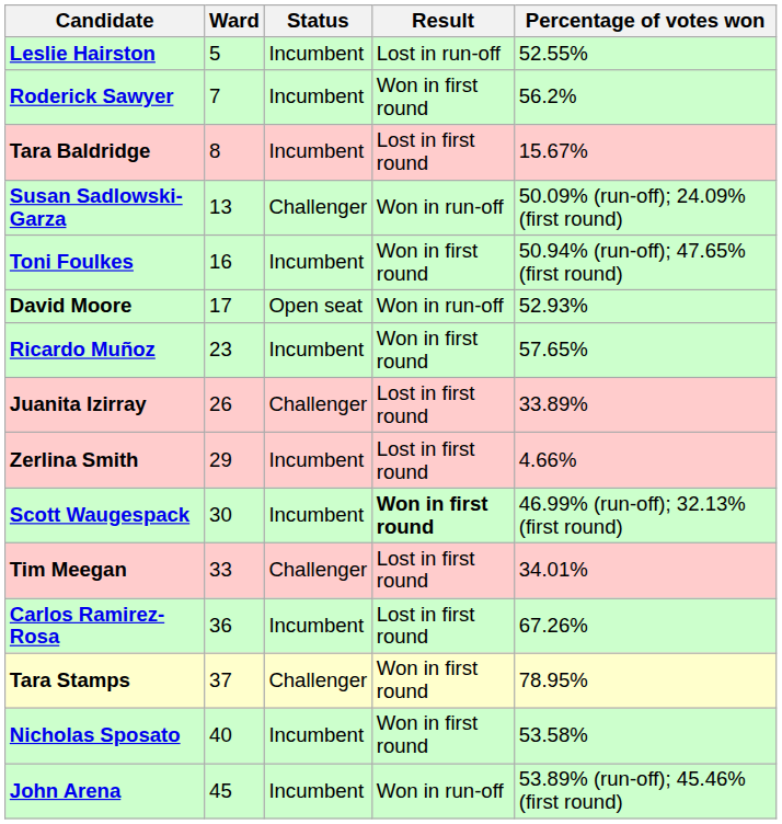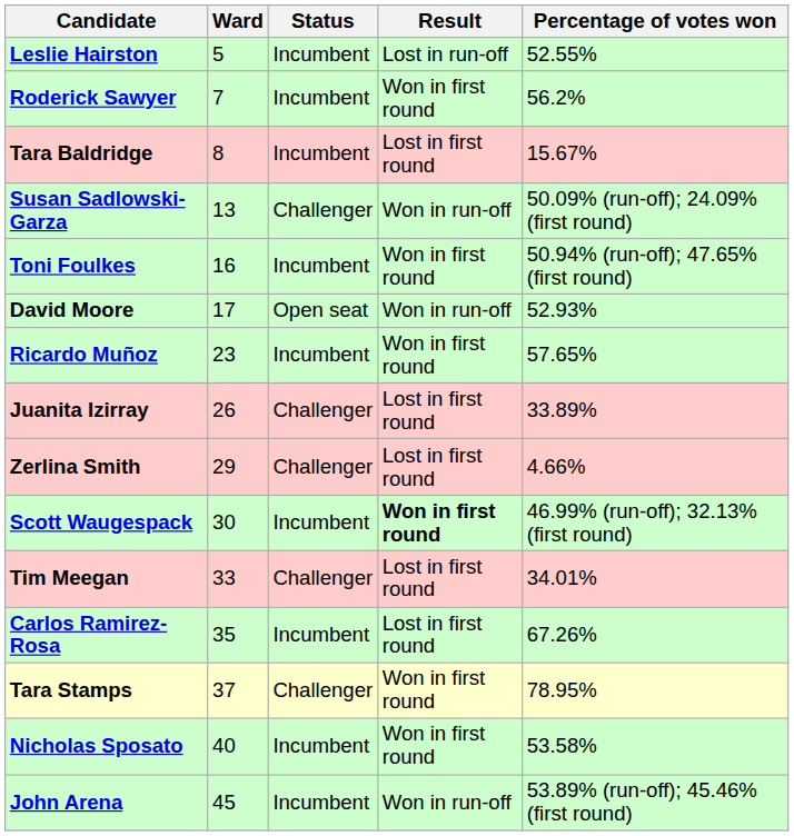Zerlina Smith | Status: Incumbent -> Challenger
Carlos Ramirez-Rosa | Ward: 36 -> 35
